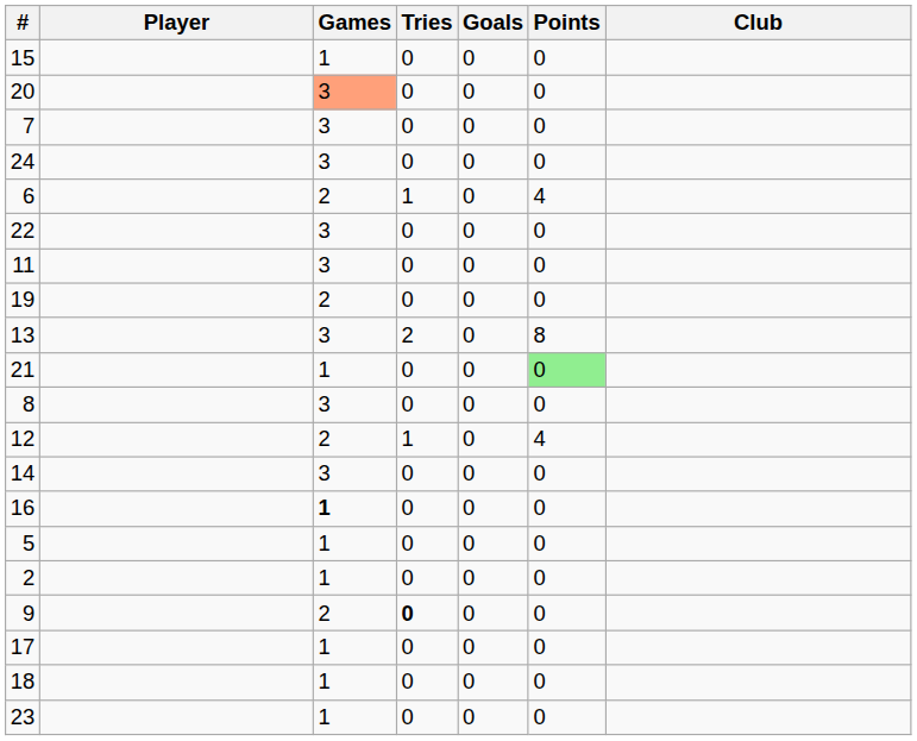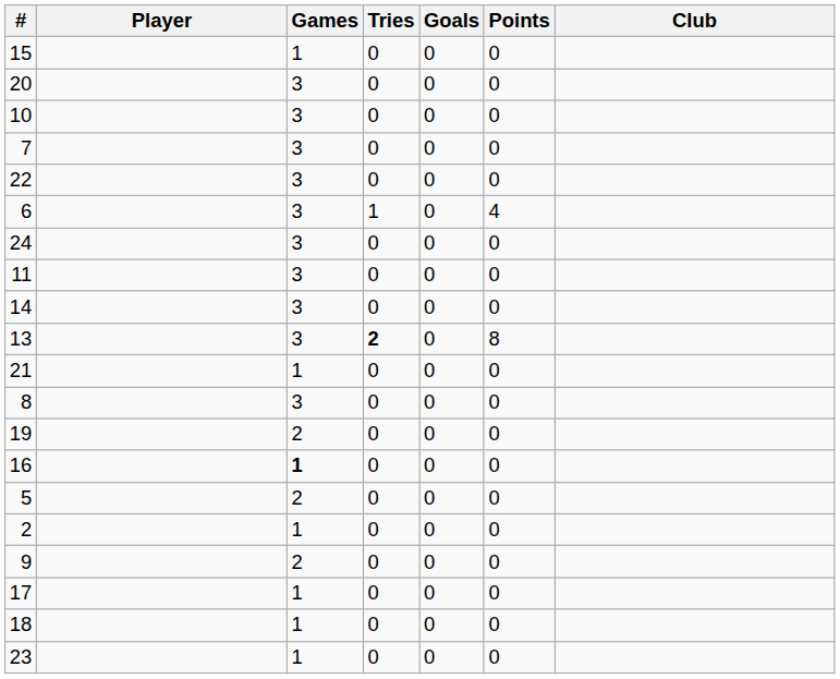20 | Games: lightsalmon background -> no background
+ row: 10 | 3 | 0 | 0 | 0
rows swapped: 22 <-> 24
6 | Games: 2 -> 3
rows swapped: 14 <-> 19
13 | Tries: normal -> bold
21 | Points: lightgreen background -> no background
- row: 12 | 2 | 1 | 0 | 4
5 | Games: 1 -> 2
9 | Tries: bold -> normal
